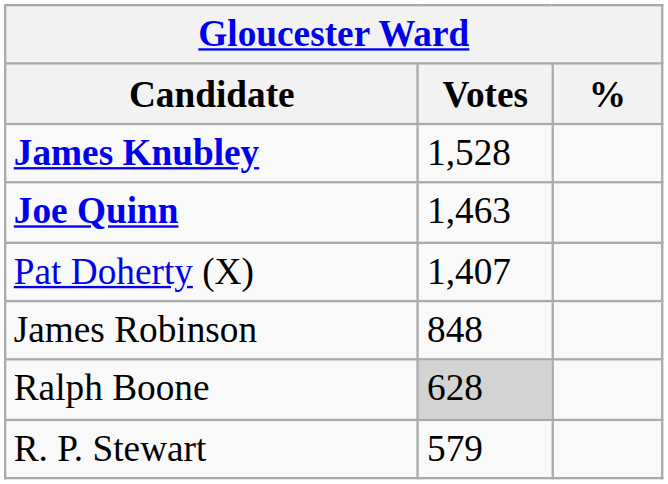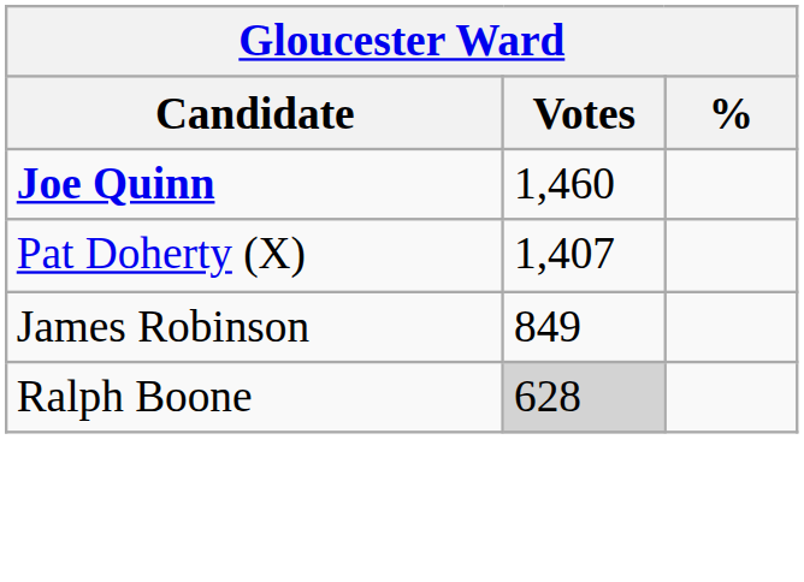- row: James Knubley | 1,528
Joe Quinn | Votes: 1,463 -> 1,460
James Robinson | Votes: 848 -> 849
- row: R. P. Stewart | 579
